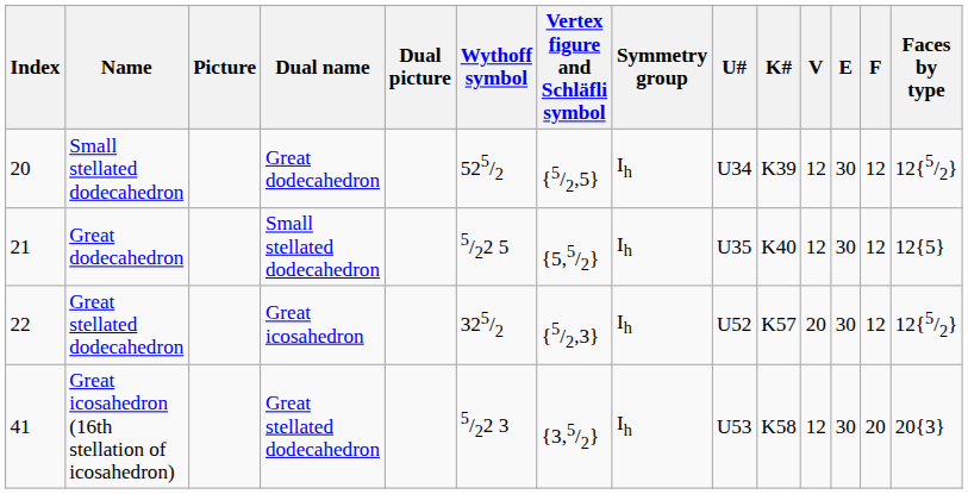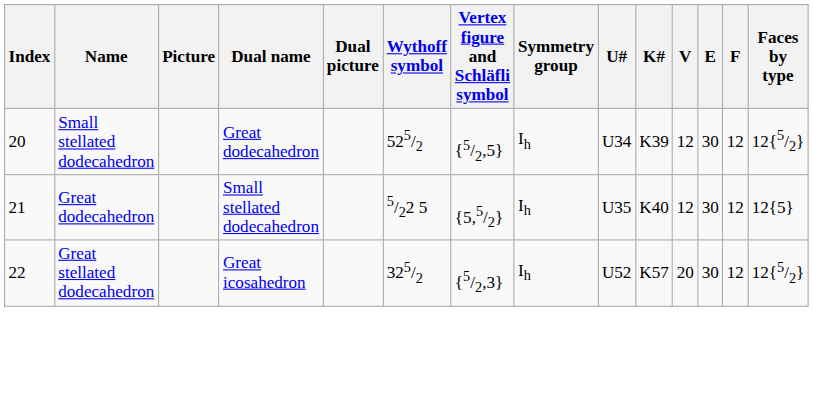- row: 41 | Great icosahedron (16th stellation of icosahedron) | Great stellated dodecahedron | 5/22 3 | {3,5/2} | Ih | U53 | K58 | 12 | 30 | 20 | 20{3}
